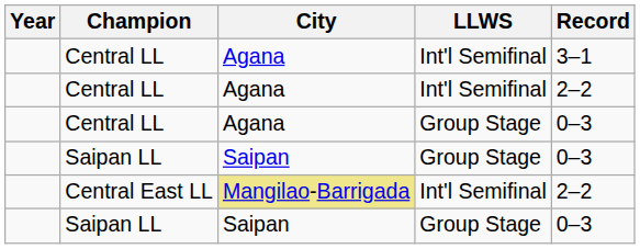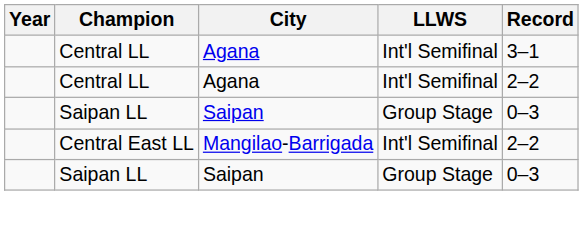- row: Central LL | Agana | Group Stage | 0–3
Central East LL | City: khaki background -> no background
